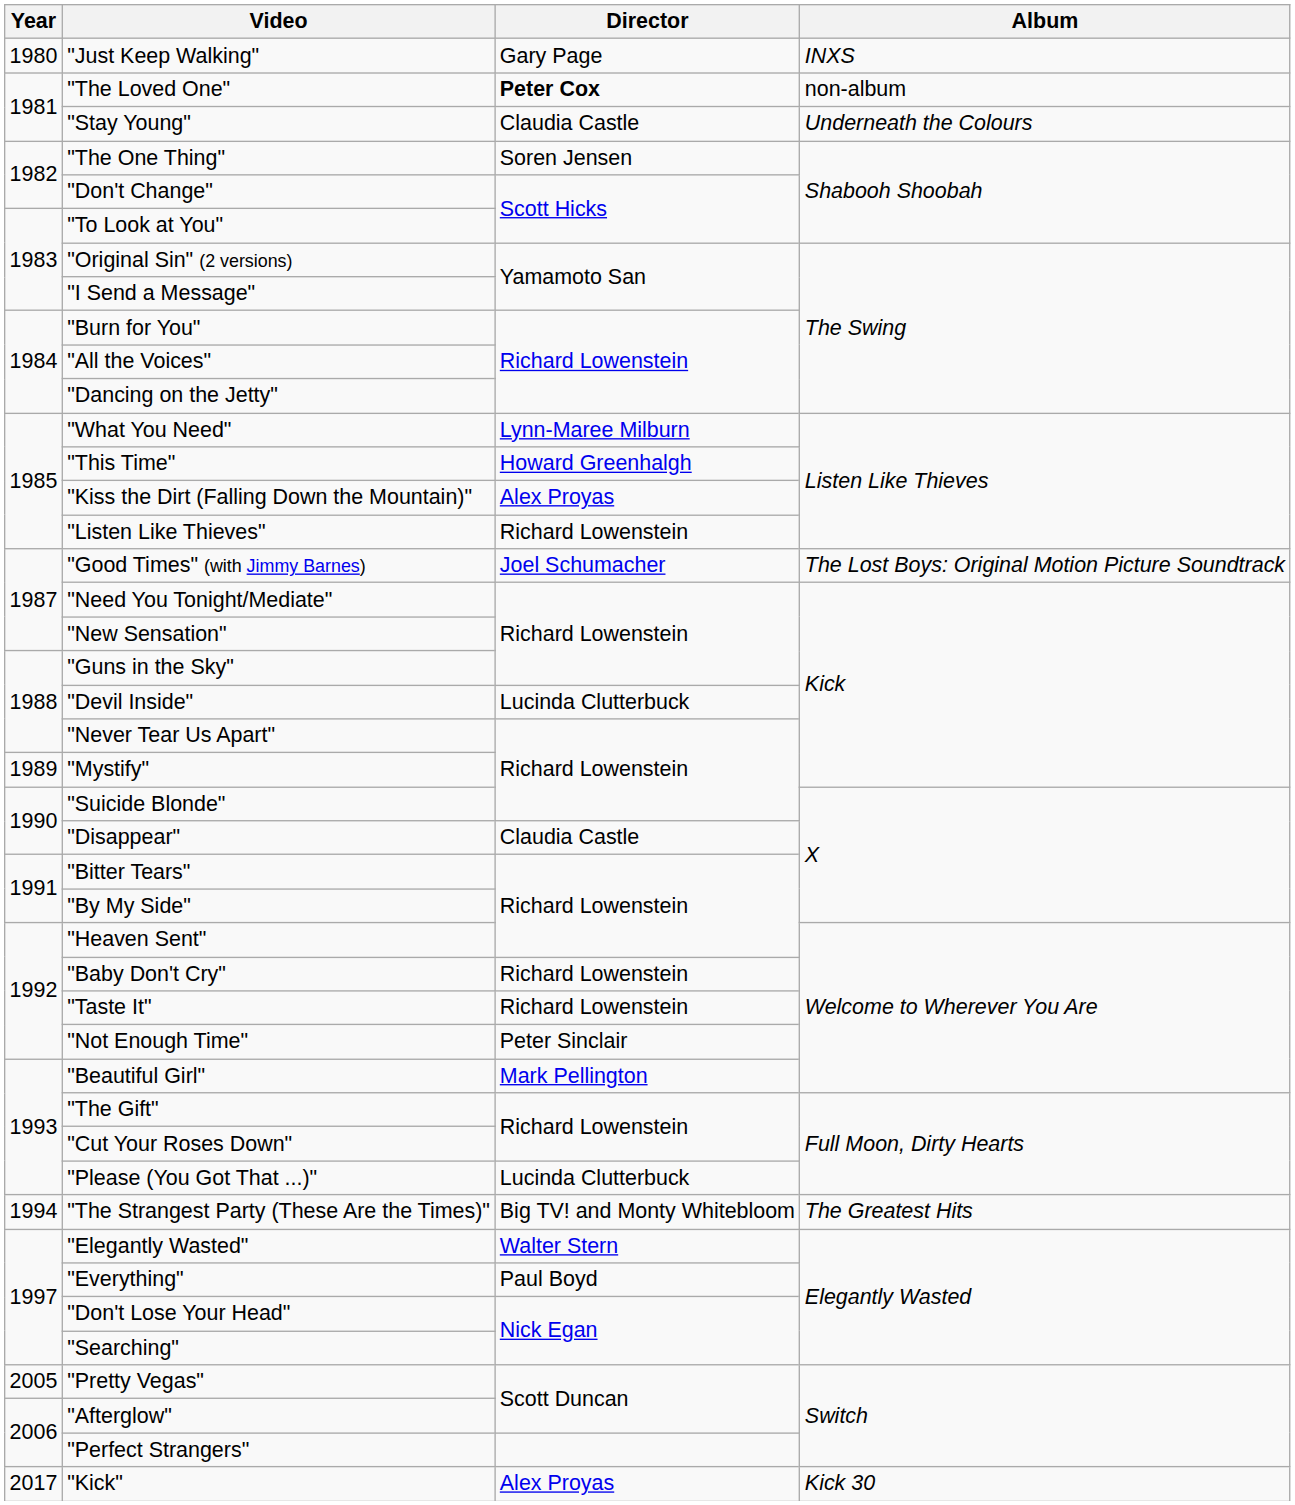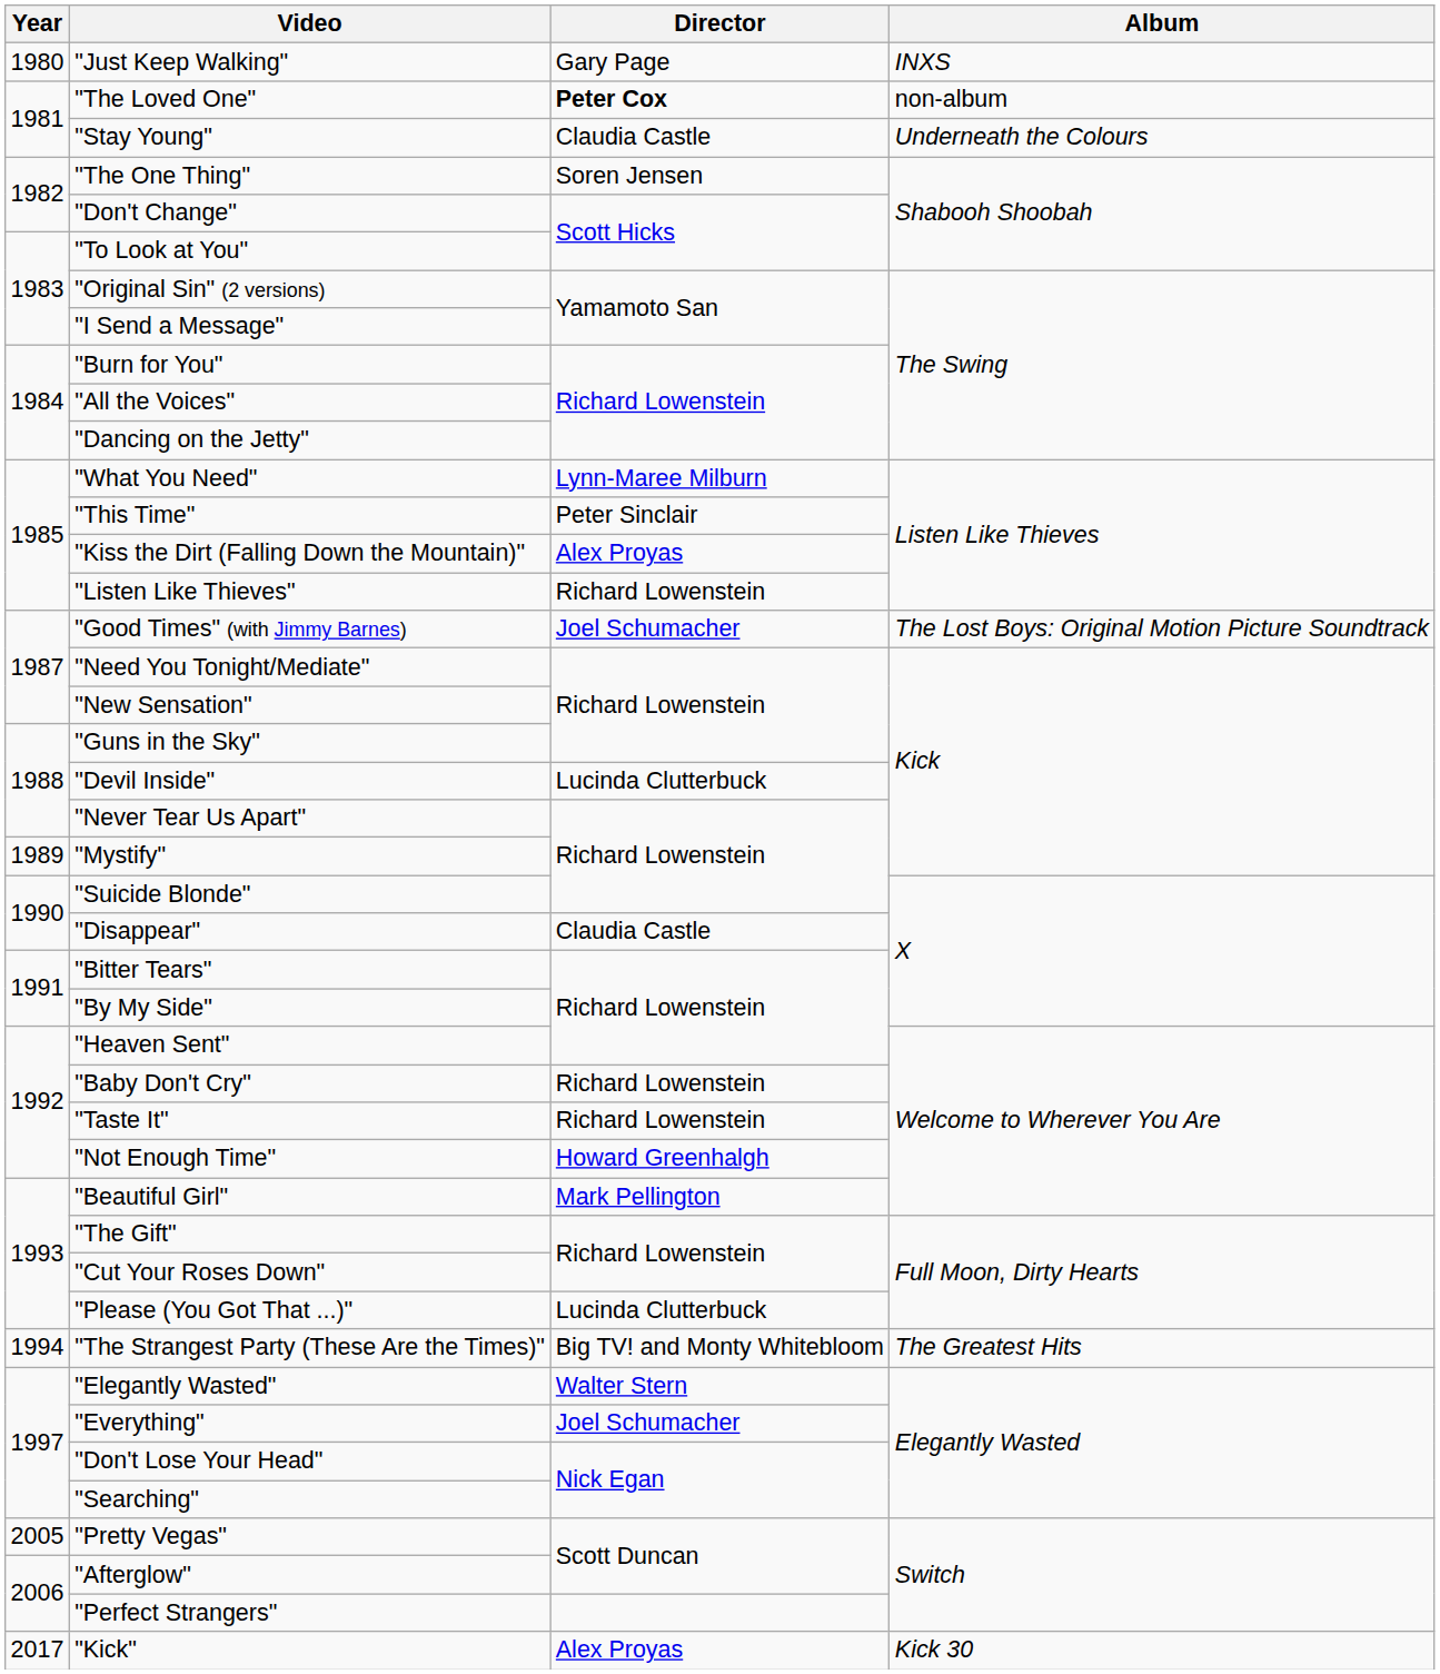"This Time" | Director: Howard Greenhalgh -> Peter Sinclair
"Not Enough Time" | Director: Peter Sinclair -> Howard Greenhalgh
"Everything" | Director: Paul Boyd -> Joel Schumacher
